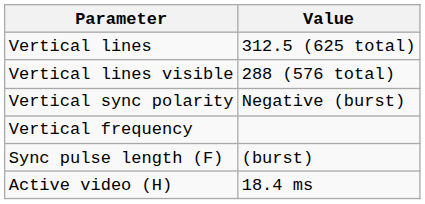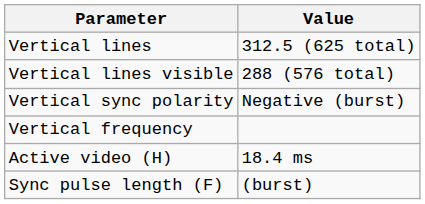rows swapped: Sync pulse length (F) <-> Active video (H)
